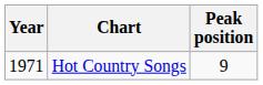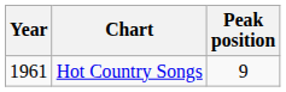Hot Country Songs | Year: 1971 -> 1961
